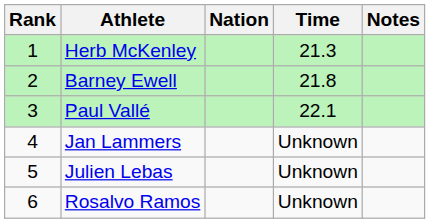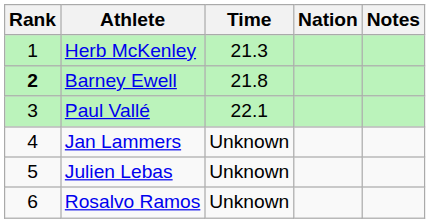columns swapped: Nation <-> Time
Barney Ewell | Rank: normal -> bold
